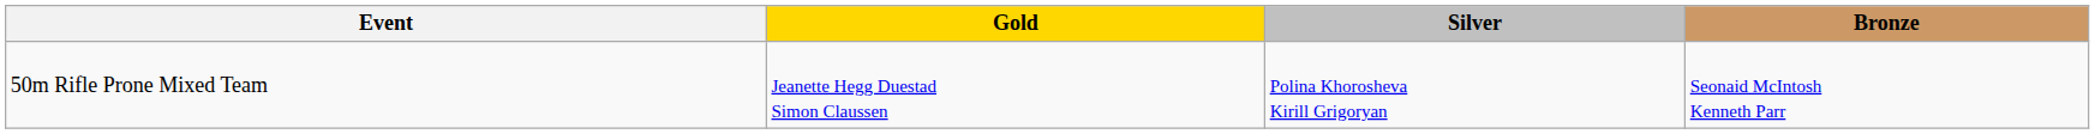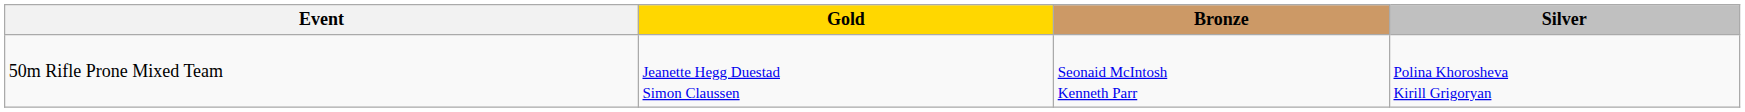columns swapped: Silver <-> Bronze
